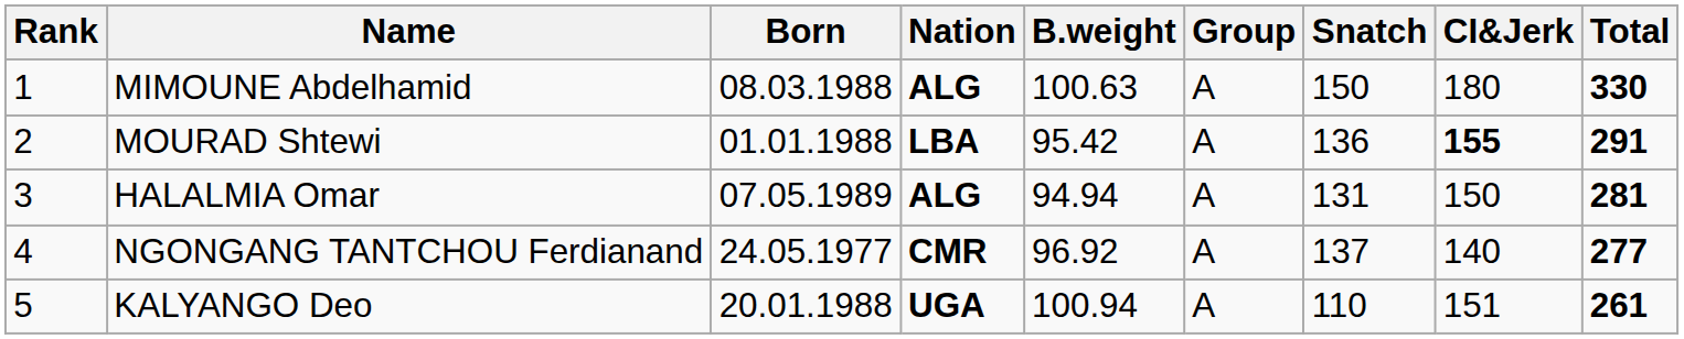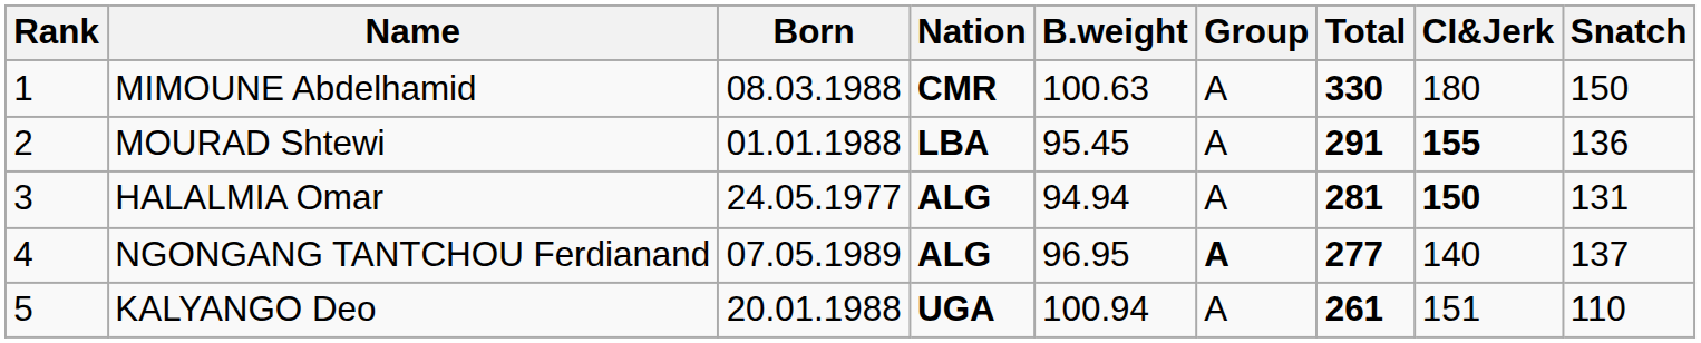columns swapped: Snatch <-> Total
MIMOUNE Abdelhamid | Nation: ALG -> CMR
MOURAD Shtewi | B.weight: 95.42 -> 95.45
HALALMIA Omar | Born: 07.05.1989 -> 24.05.1977
HALALMIA Omar | CI&Jerk: normal -> bold
NGONGANG TANTCHOU Ferdianand | Born: 24.05.1977 -> 07.05.1989
NGONGANG TANTCHOU Ferdianand | Nation: CMR -> ALG
NGONGANG TANTCHOU Ferdianand | B.weight: 96.92 -> 96.95
NGONGANG TANTCHOU Ferdianand | Group: normal -> bold
